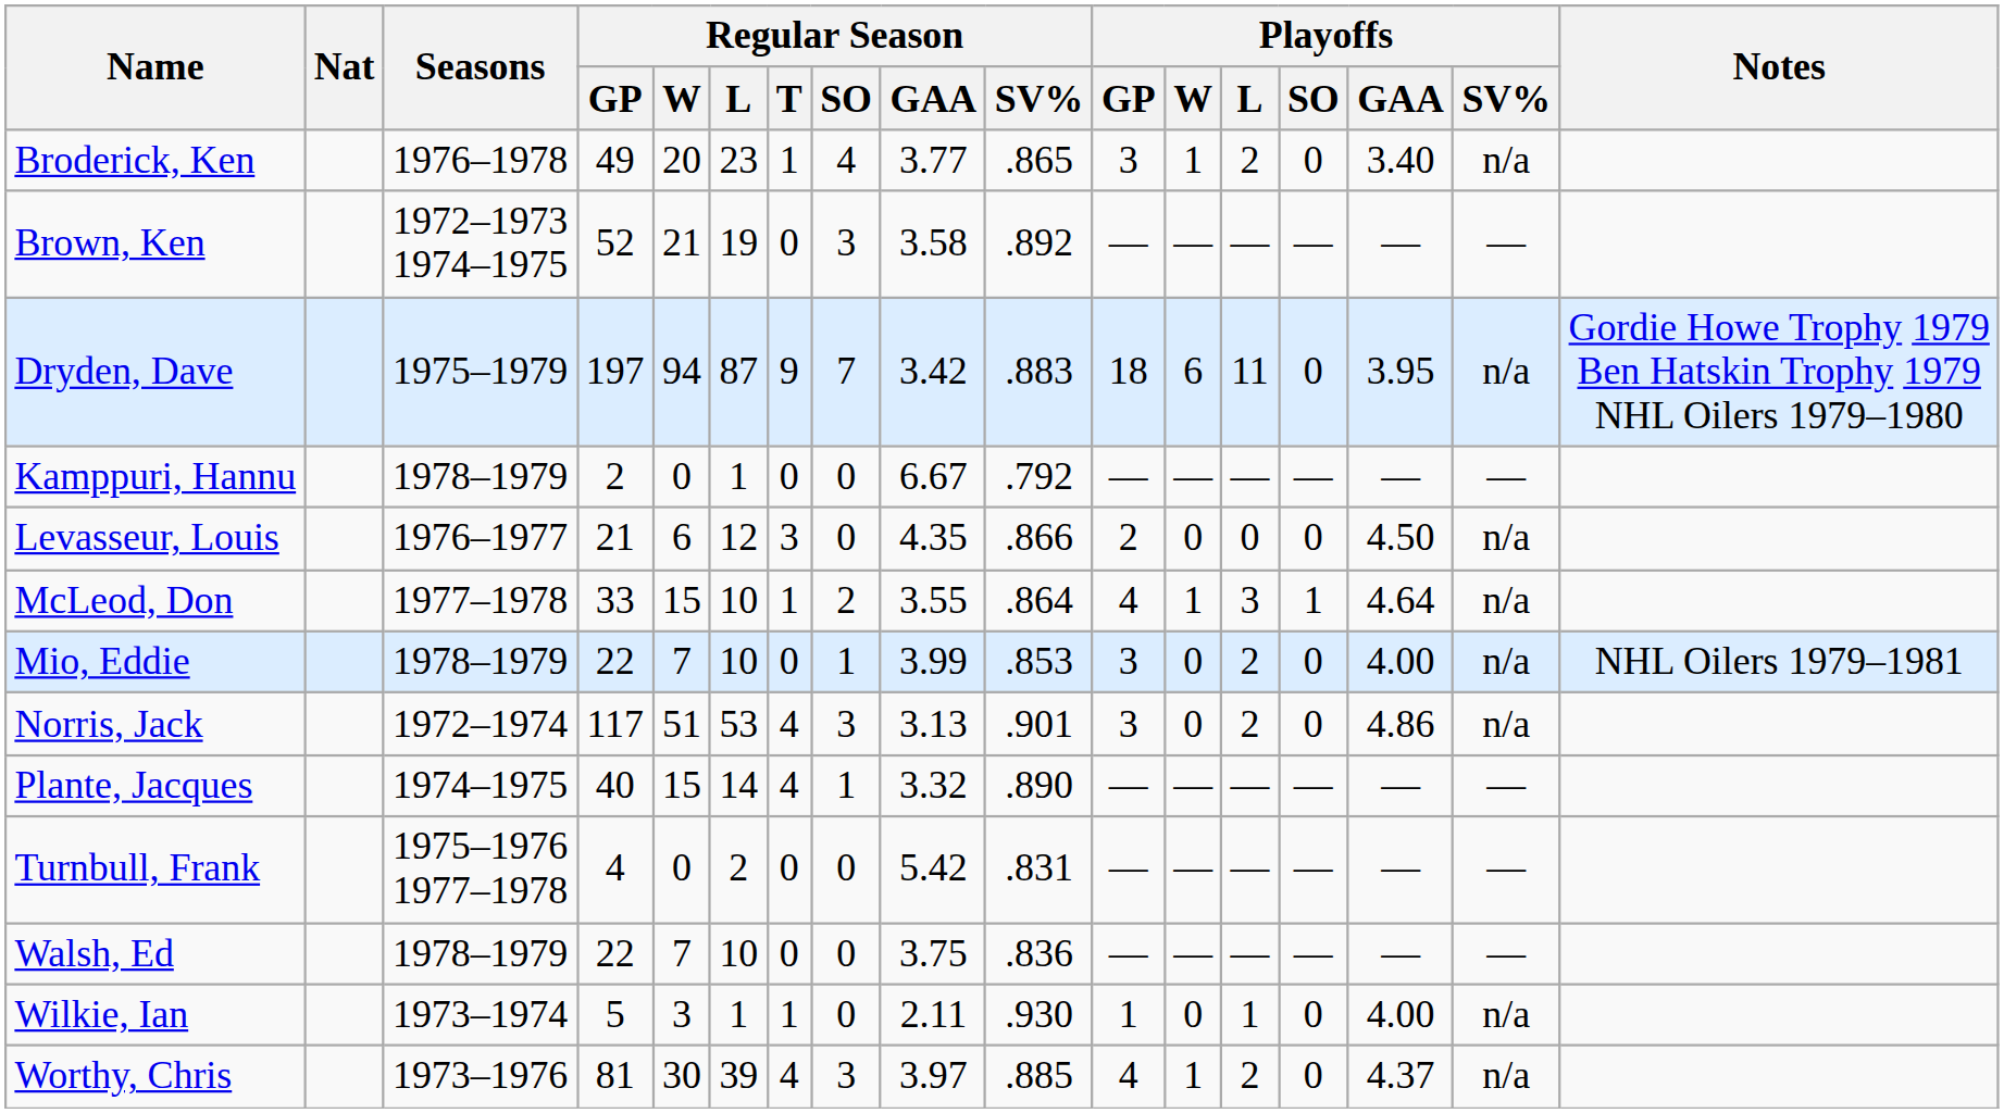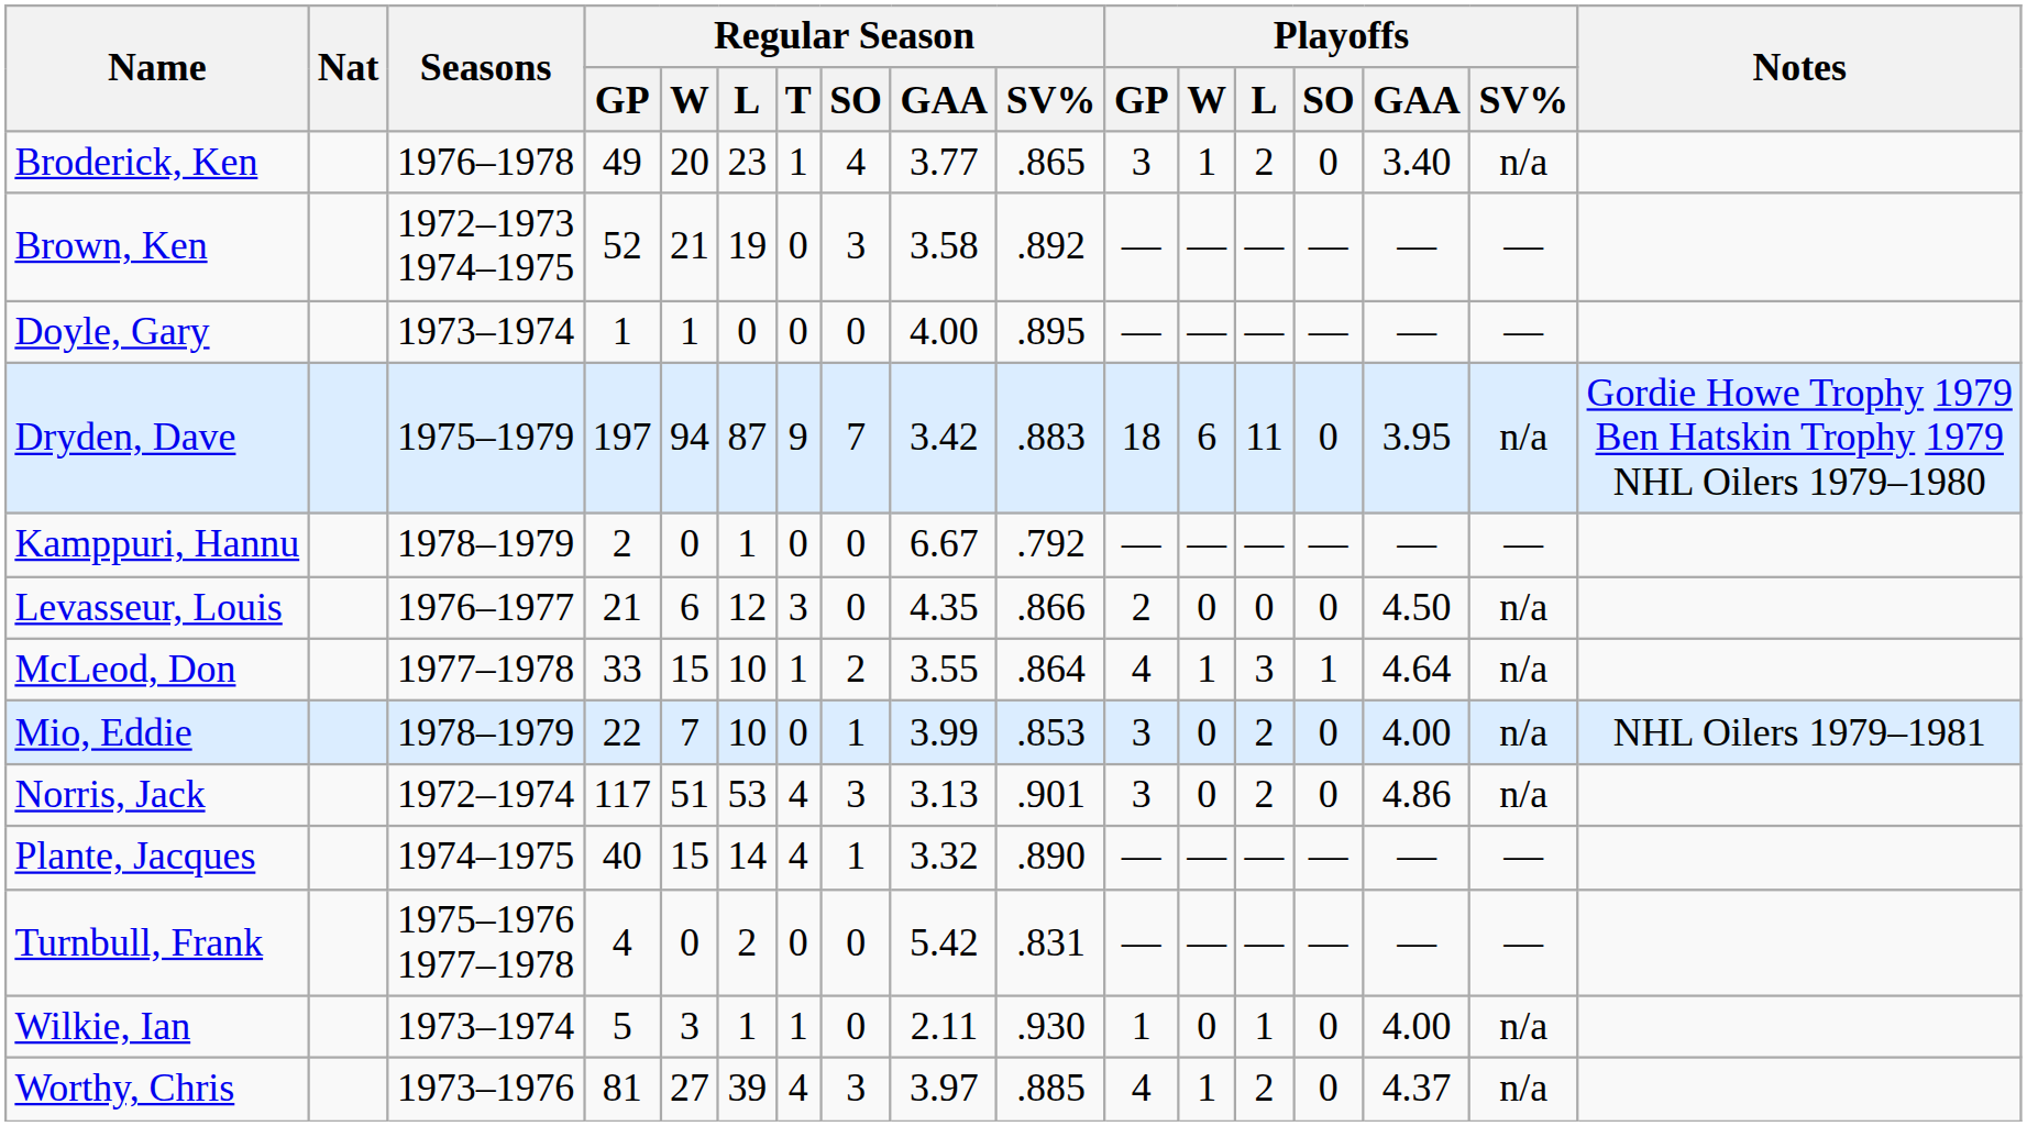+ row: Doyle, Gary | 1973–1974 | 1 | 1 | 0 | 0 | 0 | 4.00 | .895 | — | — | — | — | — | —
- row: Walsh, Ed | 1978–1979 | 22 | 7 | 10 | 0 | 0 | 3.75 | .836 | — | — | — | — | — | —
Worthy, Chris | Regular Season / W: 30 -> 27
